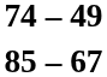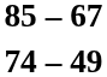rows swapped: 85 – 67 <-> 74 – 49
